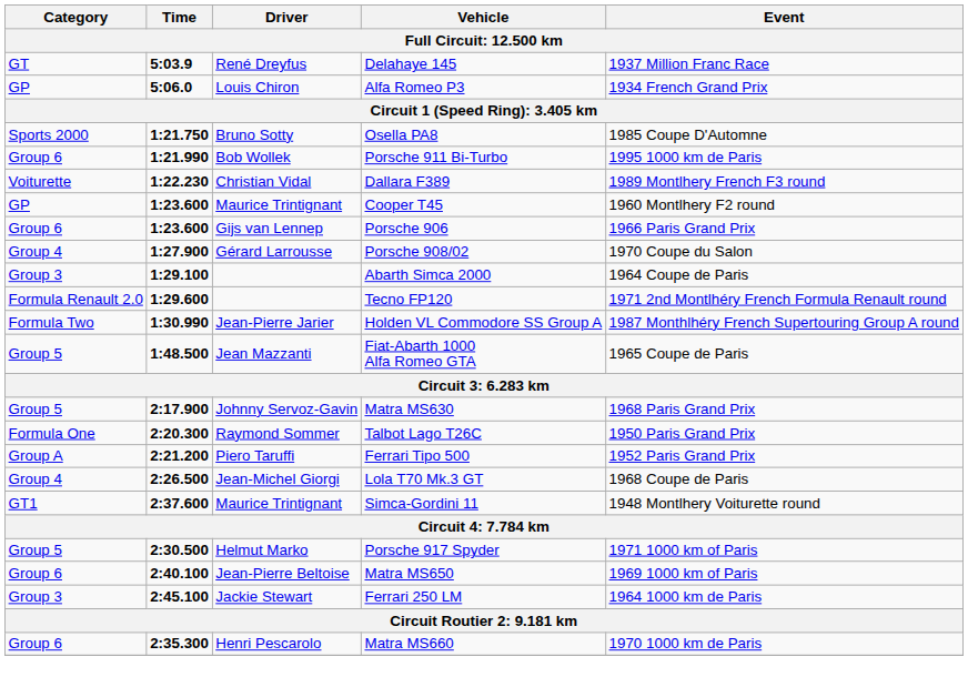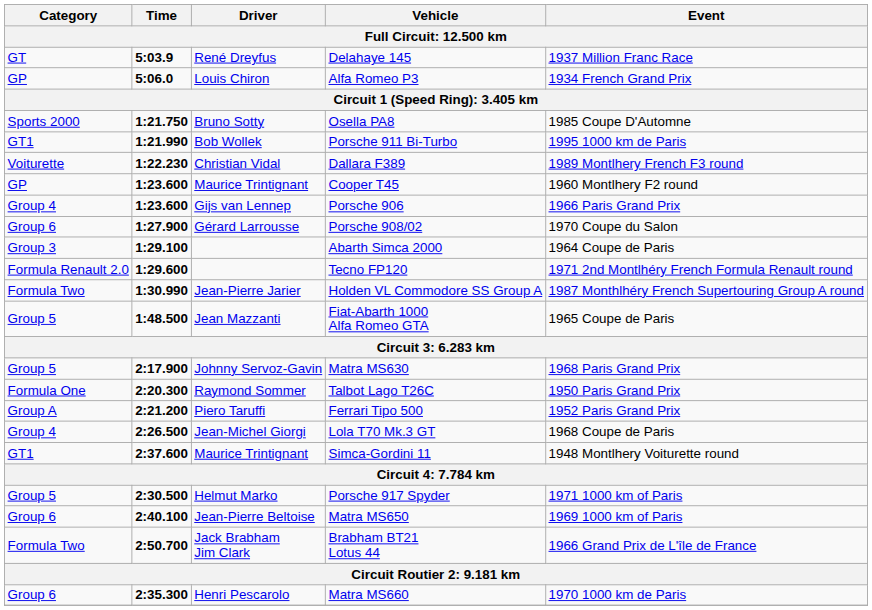Porsche 911 Bi-Turbo | Category: Group 6 -> GT1
Porsche 906 | Category: Group 6 -> Group 4
Porsche 908/02 | Category: Group 4 -> Group 6
- row: Group 3 | 2:45.100 | Jackie Stewart | Ferrari 250 LM | 1964 1000 km de Paris
+ row: Formula Two | 2:50.700 | Jack Brabham Jim Clark | Brabham BT21 Lotus 44 | 1966 Grand Prix de L'île de France
